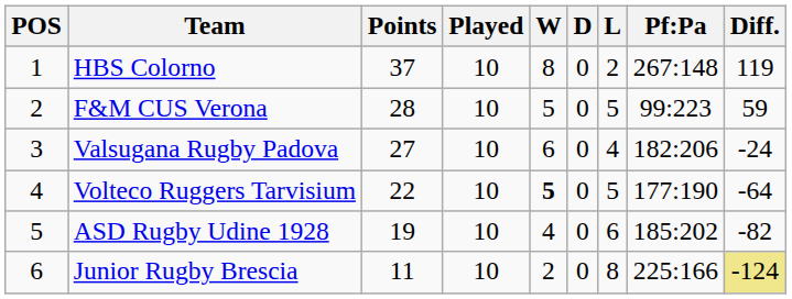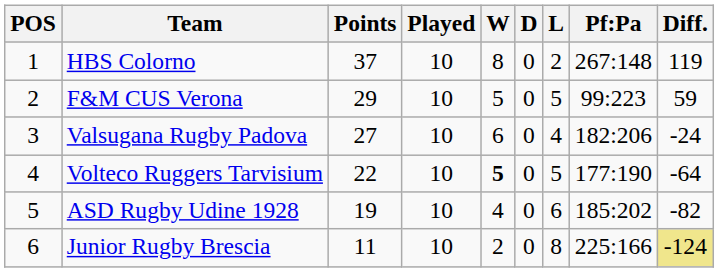F&M CUS Verona | Points: 28 -> 29
